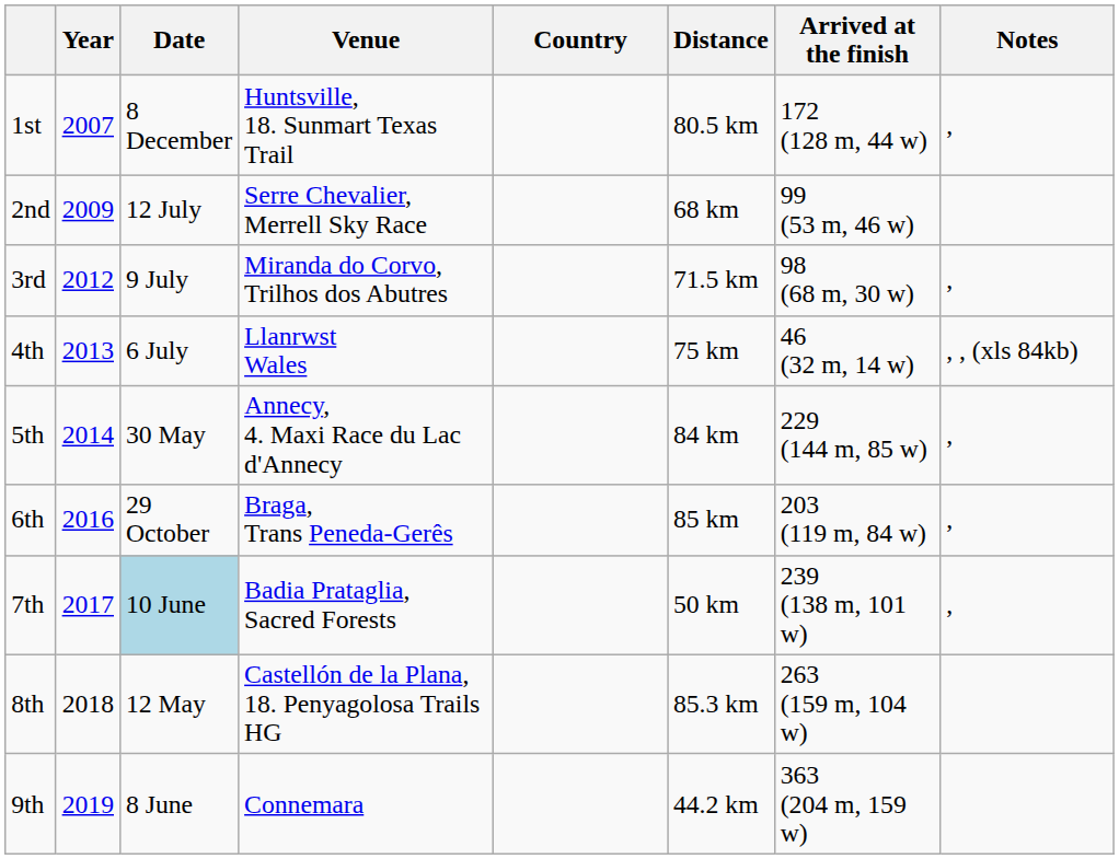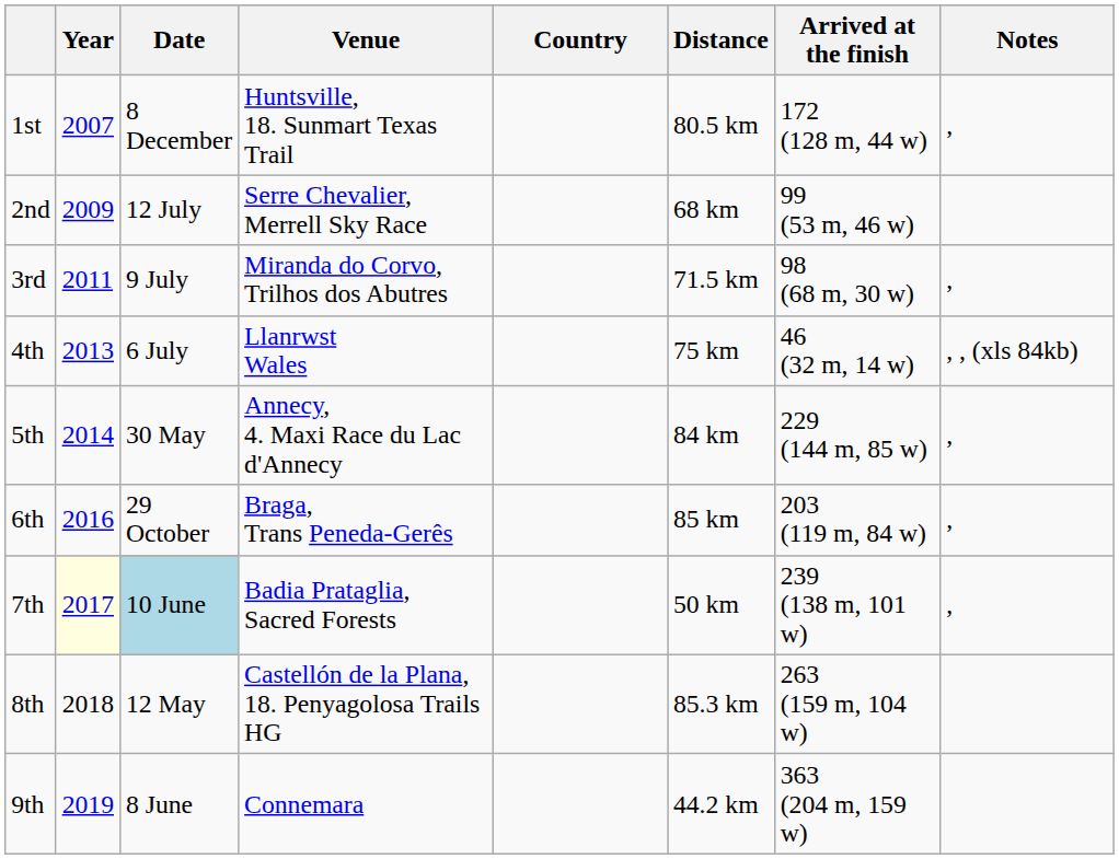3rd | Year: 2012 -> 2011
7th | Year: no background -> lightyellow background
